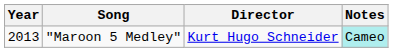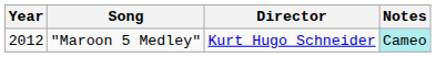"Maroon 5 Medley" | Year: 2013 -> 2012
